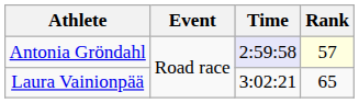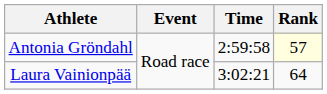Antonia Gröndahl | Time: lavender background -> no background
Laura Vainionpää | Rank: 65 -> 64
